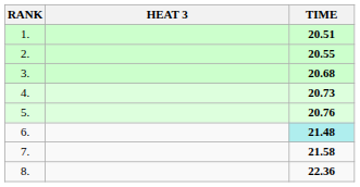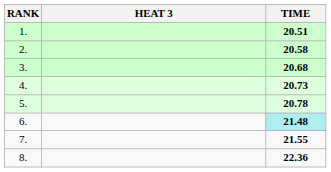2. | TIME: 20.55 -> 20.58
5. | TIME: 20.76 -> 20.78
7. | TIME: 21.58 -> 21.55
